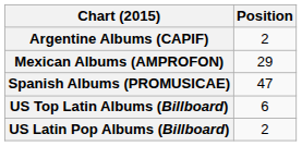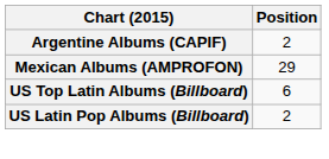- row: Spanish Albums (PROMUSICAE) | 47
